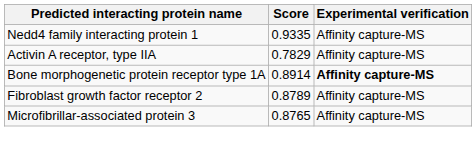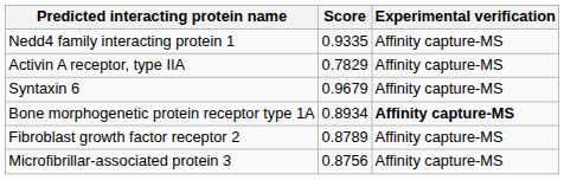+ row: Syntaxin 6 | 0.9679 | Affinity capture-MS
Bone morphogenetic protein receptor type 1A | Score: 0.8914 -> 0.8934
Microfibrillar-associated protein 3 | Score: 0.8765 -> 0.8756
